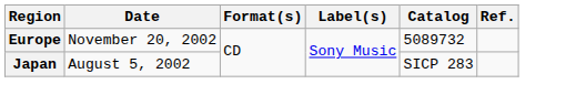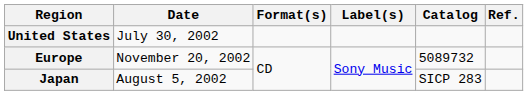+ row: United States | July 30, 2002
